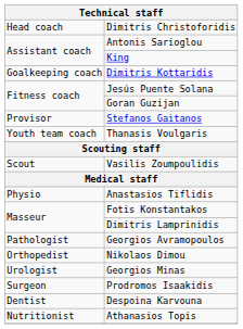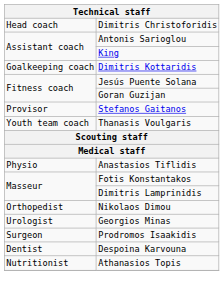- row: Scout | Vasilis Zoumpoulidis
- row: Pathologist | Georgios Avramopoulos
